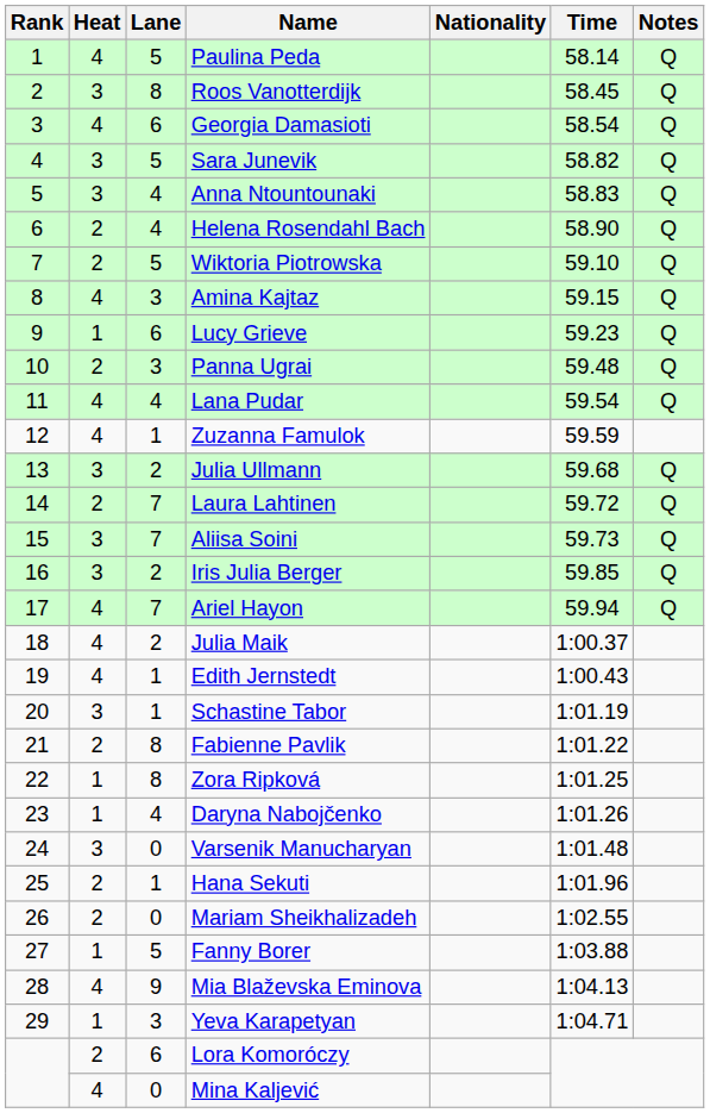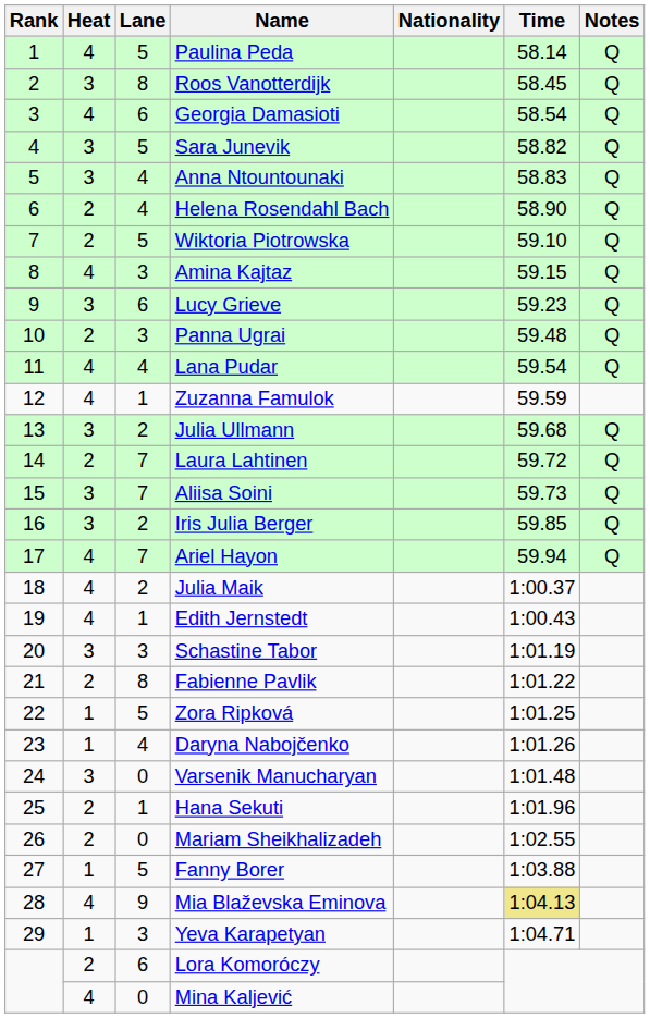Lucy Grieve | Heat: 1 -> 3
Schastine Tabor | Lane: 1 -> 3
Zora Ripková | Lane: 8 -> 5
Mia Blaževska Eminova | Time: no background -> khaki background
